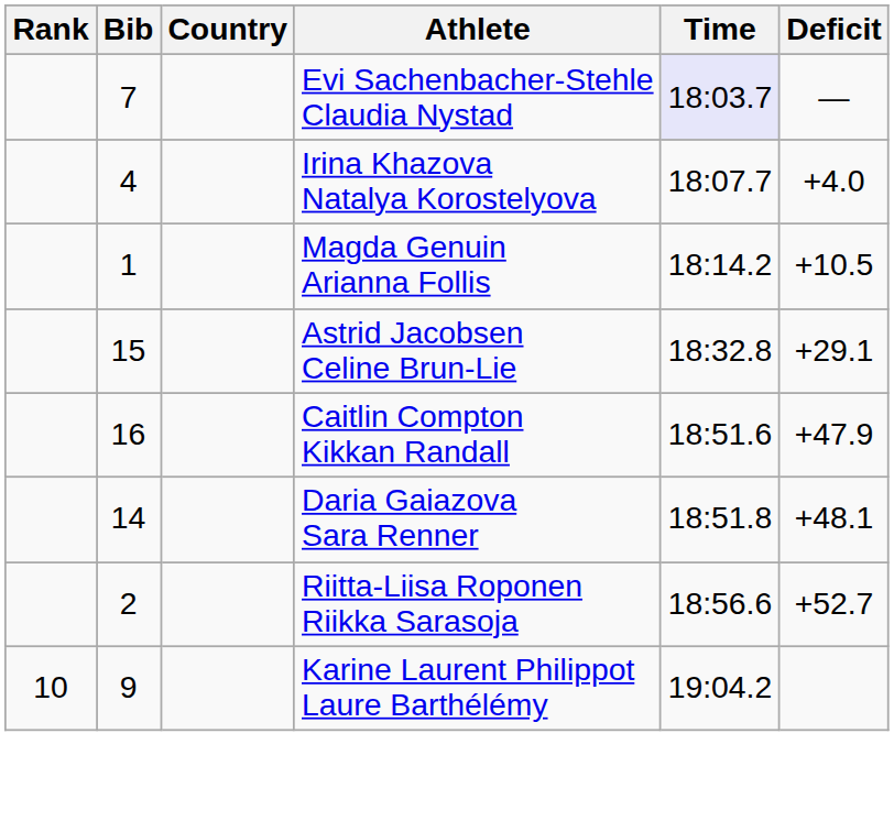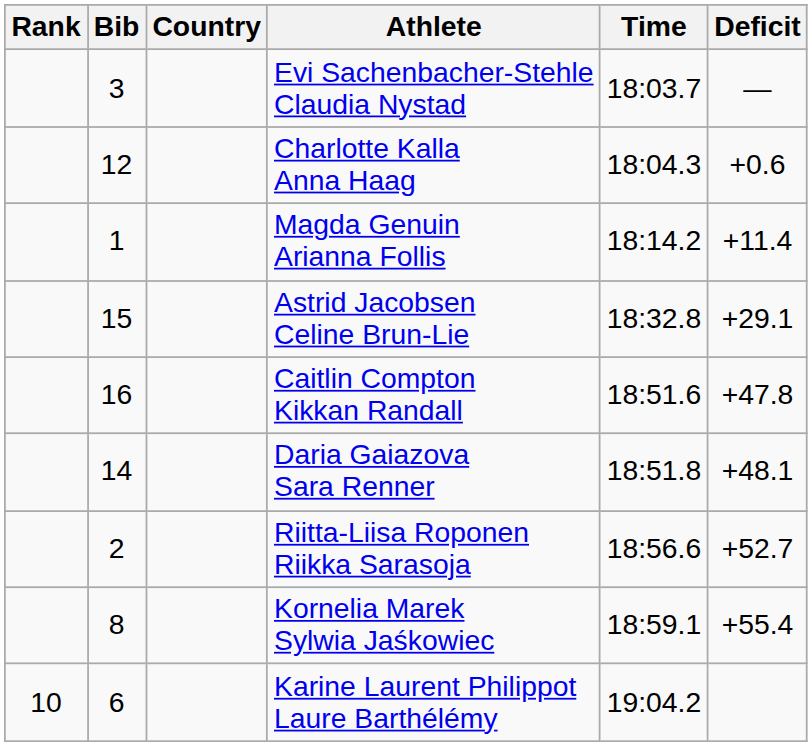Evi Sachenbacher-Stehle Claudia Nystad | Bib: 7 -> 3
Evi Sachenbacher-Stehle Claudia Nystad | Time: lavender background -> no background
+ row: 12 | Charlotte Kalla Anna Haag | 18:04.3 | +0.6
- row: 4 | Irina Khazova Natalya Korostelyova | 18:07.7 | +4.0
Magda Genuin Arianna Follis | Deficit: +10.5 -> +11.4
Caitlin Compton Kikkan Randall | Deficit: +47.9 -> +47.8
+ row: 8 | Kornelia Marek Sylwia Jaśkowiec | 18:59.1 | +55.4
Karine Laurent Philippot Laure Barthélémy | Bib: 9 -> 6
